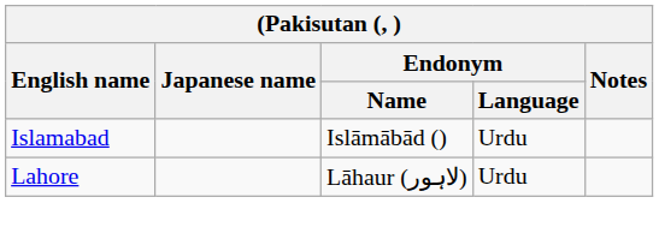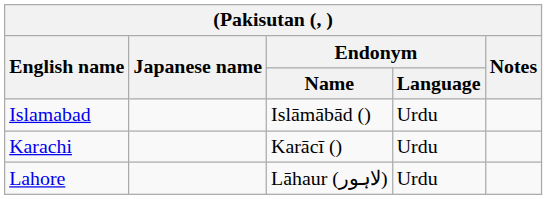+ row: Karachi | Karācī () | Urdu
